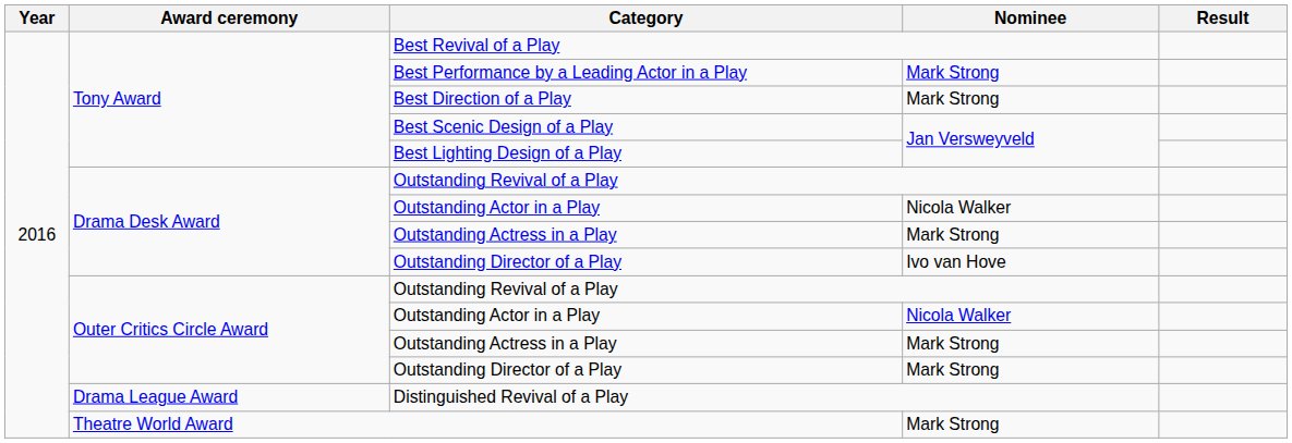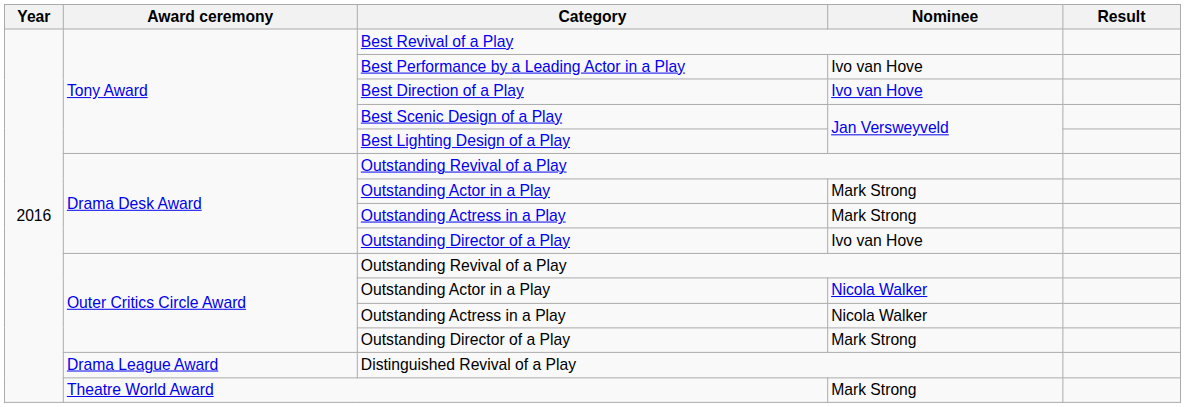Best Performance by a Leading Actor in a Play | Nominee: Mark Strong -> Ivo van Hove
Best Direction of a Play | Nominee: Mark Strong -> Ivo van Hove
Drama Desk Award / Outstanding Actor in a Play | Nominee: Nicola Walker -> Mark Strong
Outer Critics Circle Award / Outstanding Actress in a Play | Nominee: Mark Strong -> Nicola Walker
